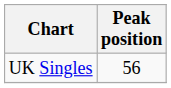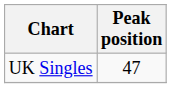UK Singles | Peak position: 56 -> 47
